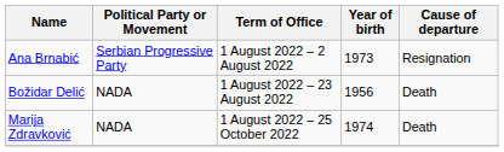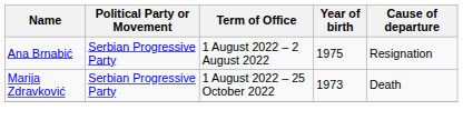Ana Brnabić | Year of birth: 1973 -> 1975
- row: Božidar Delić | NADA | 1 August 2022 – 23 August 2022 | 1956 | Death
Marija Zdravković | Political Party or Movement: NADA -> Serbian Progressive Party
Marija Zdravković | Year of birth: 1974 -> 1973
